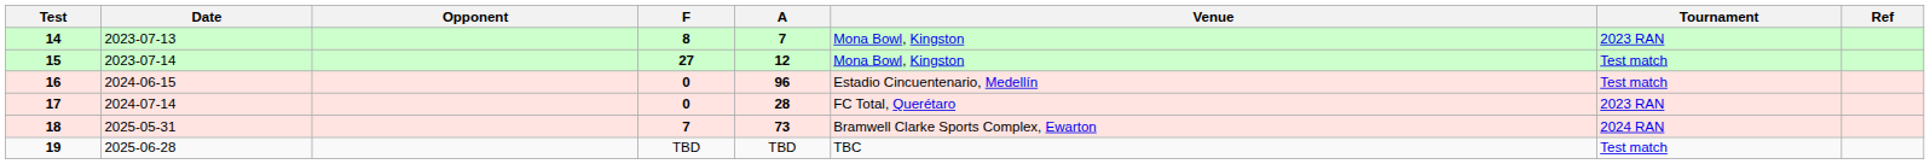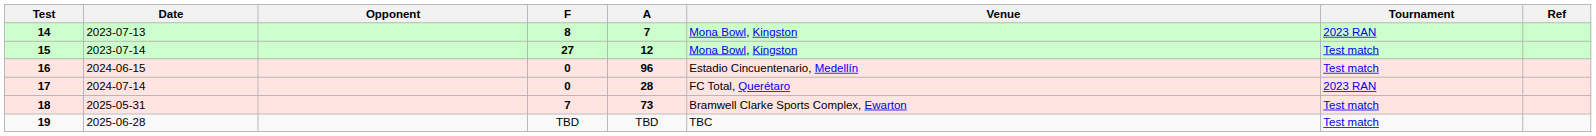18 | Tournament: 2024 RAN -> Test match
